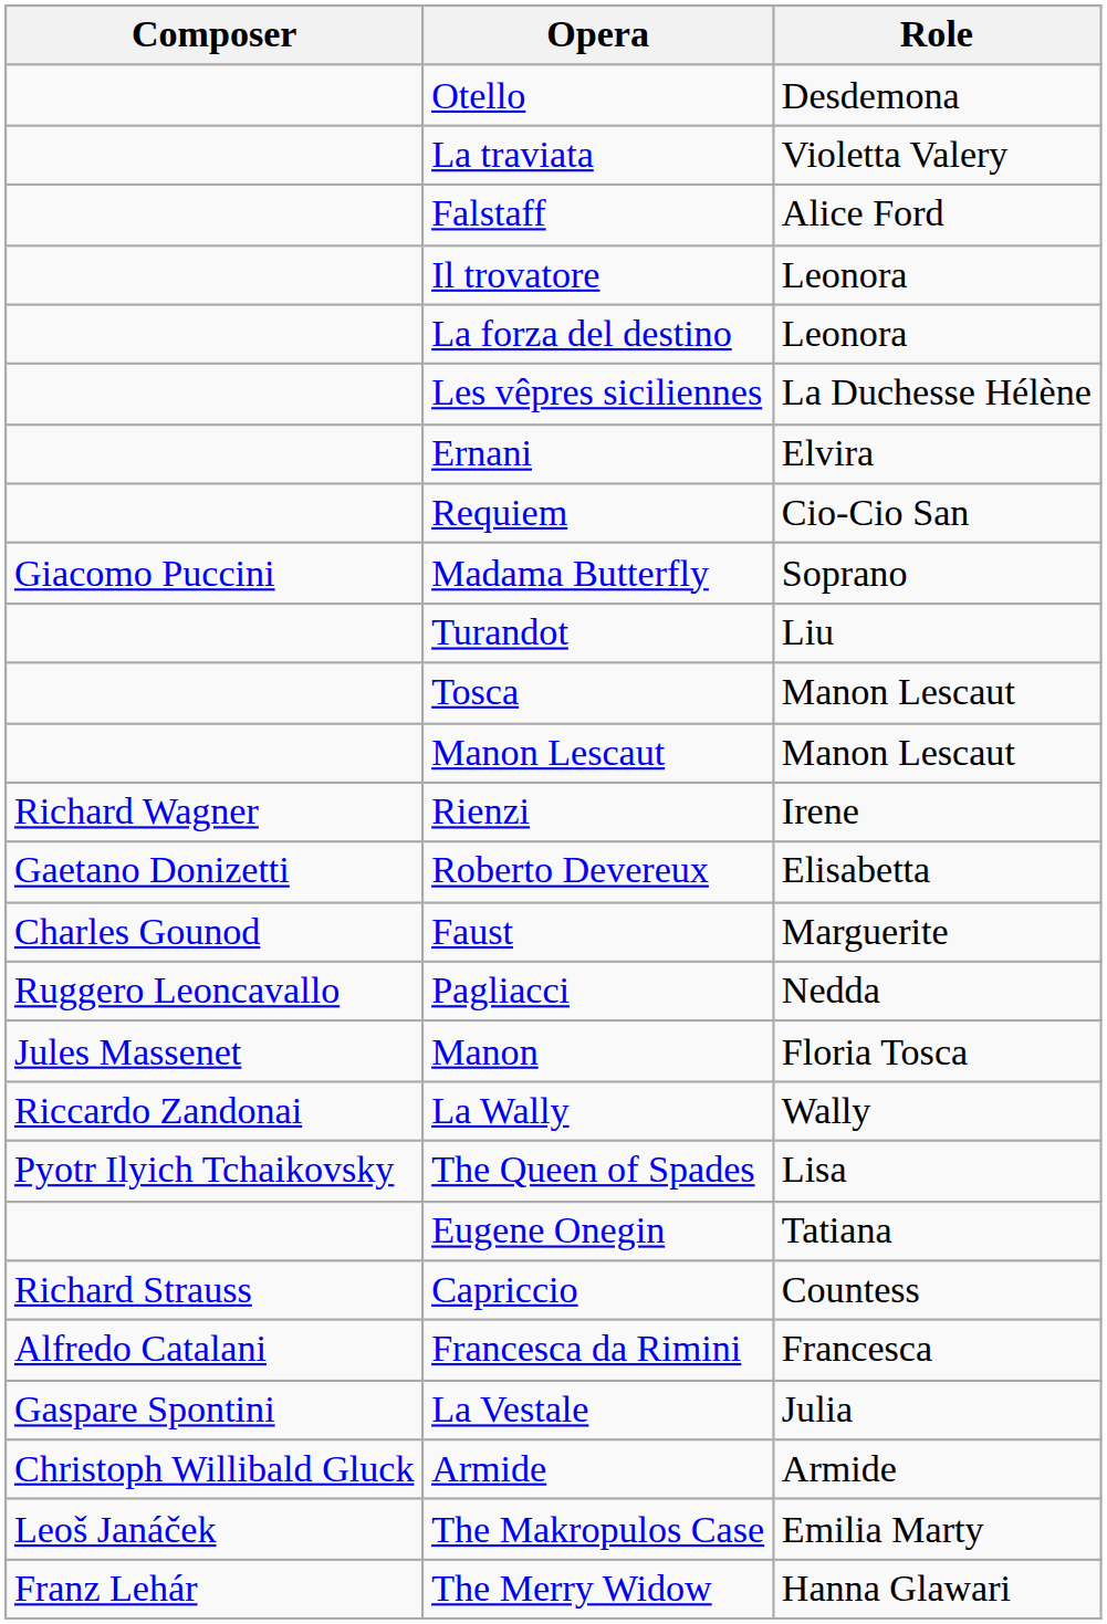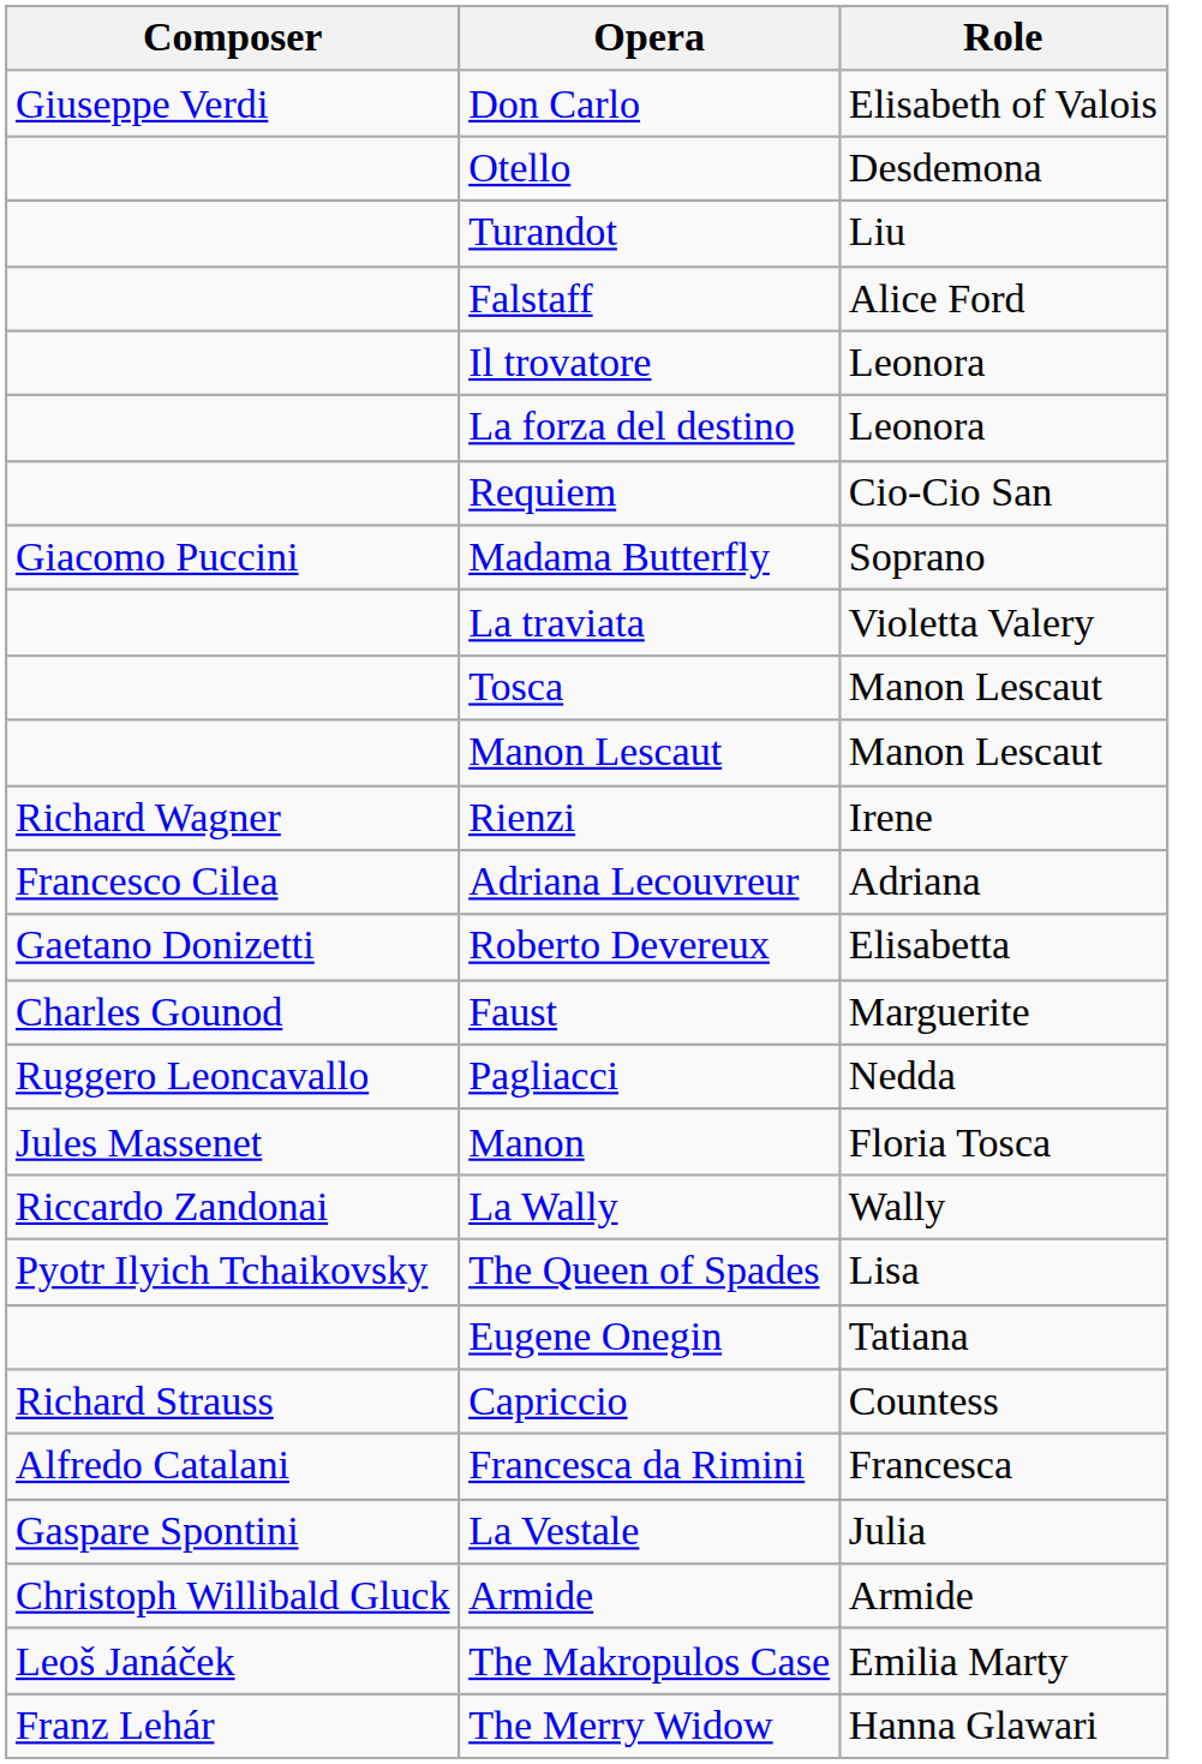+ row: Giuseppe Verdi | Don Carlo | Elisabeth of Valois
rows swapped: La traviata <-> Turandot
- row: Les vêpres siciliennes | La Duchesse Hélène
- row: Ernani | Elvira
+ row: Francesco Cilea | Adriana Lecouvreur | Adriana
